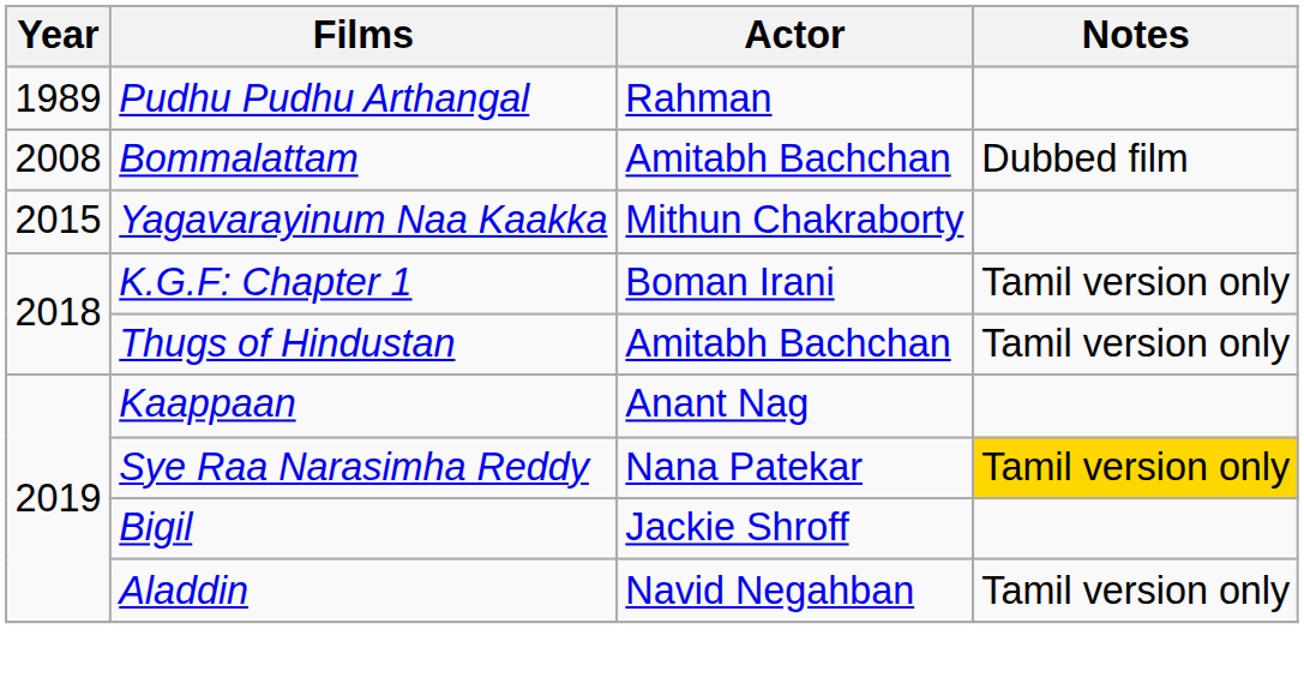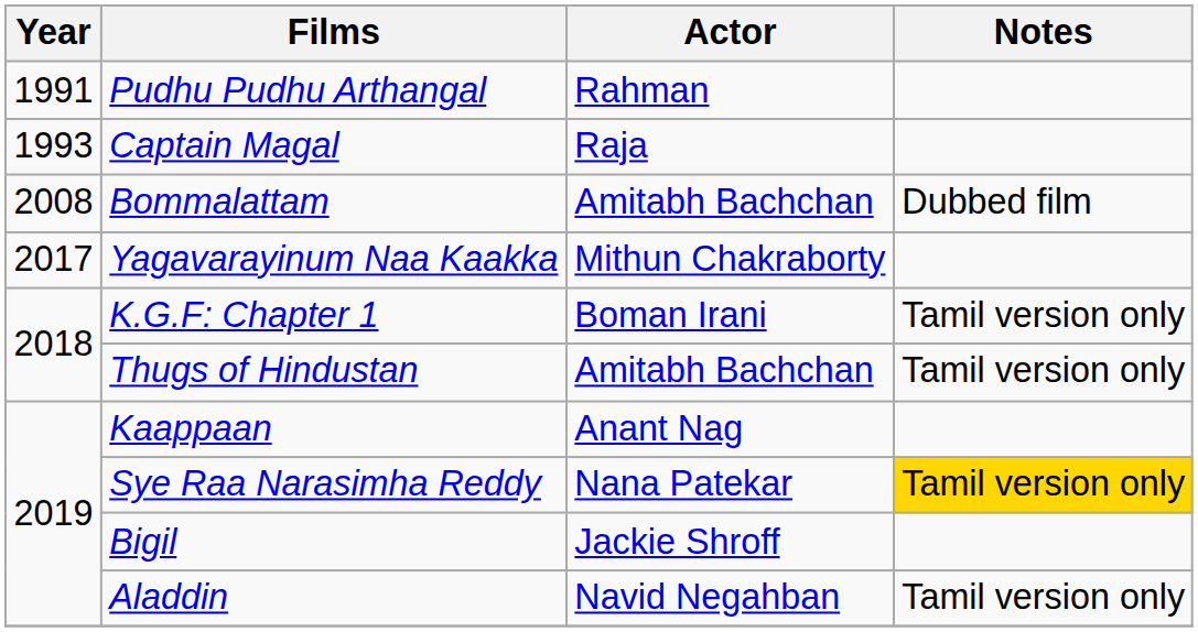Pudhu Pudhu Arthangal | Year: 1989 -> 1991
+ row: 1993 | Captain Magal | Raja
Yagavarayinum Naa Kaakka | Year: 2015 -> 2017
